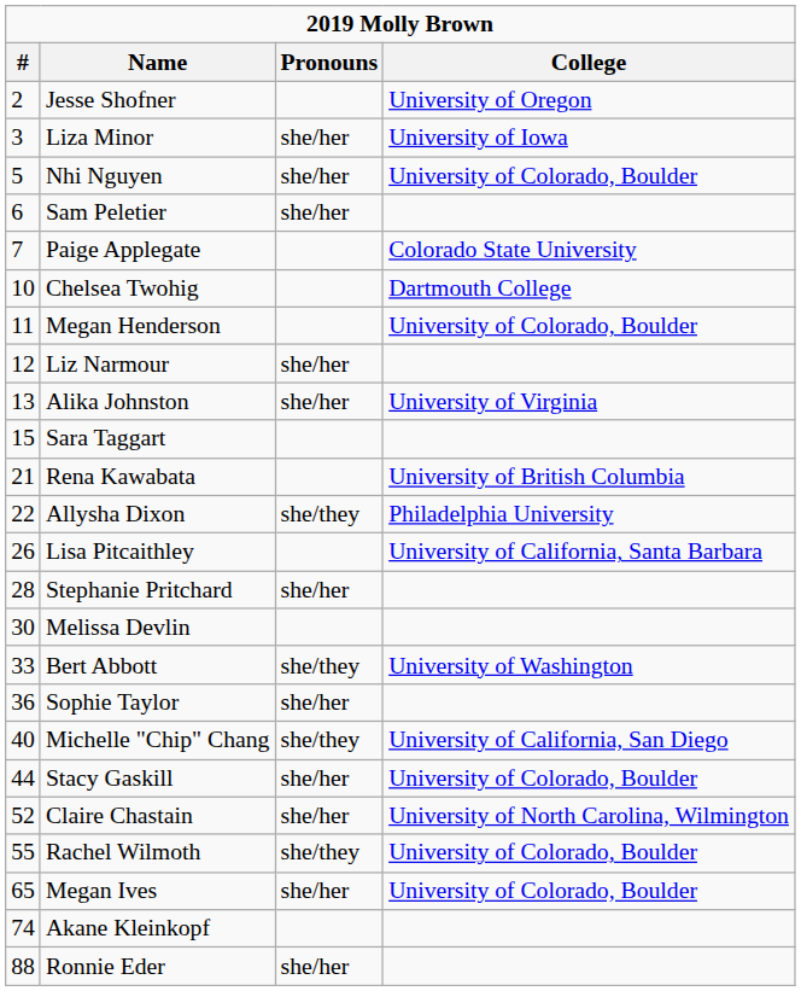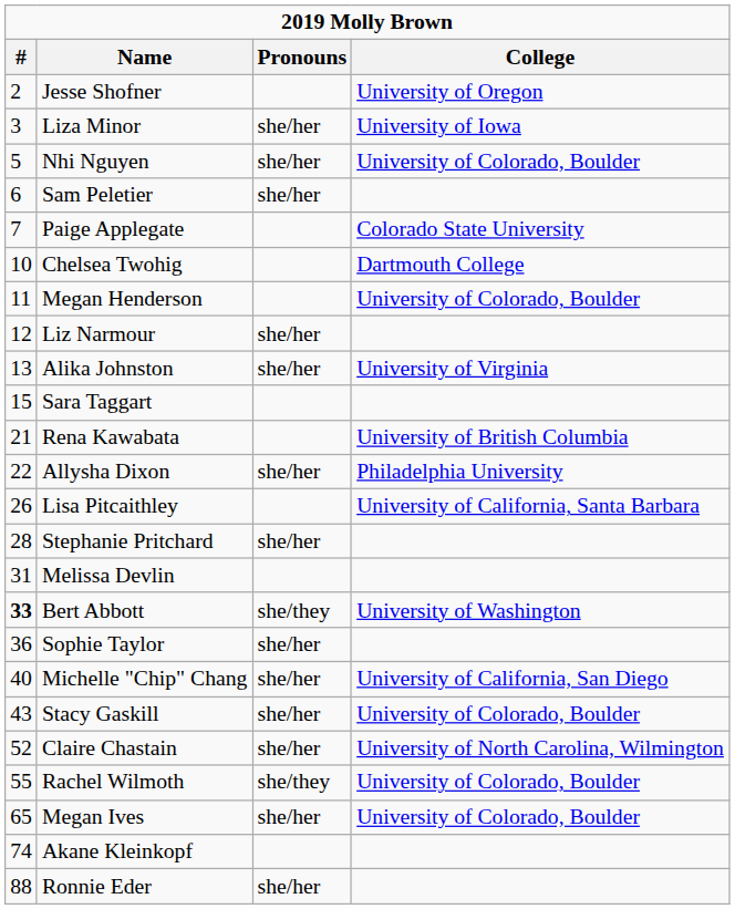Allysha Dixon | Pronouns: she/they -> she/her
Melissa Devlin | #: 30 -> 31
Bert Abbott | #: normal -> bold
Michelle "Chip" Chang | Pronouns: she/they -> she/her
Stacy Gaskill | #: 44 -> 43
